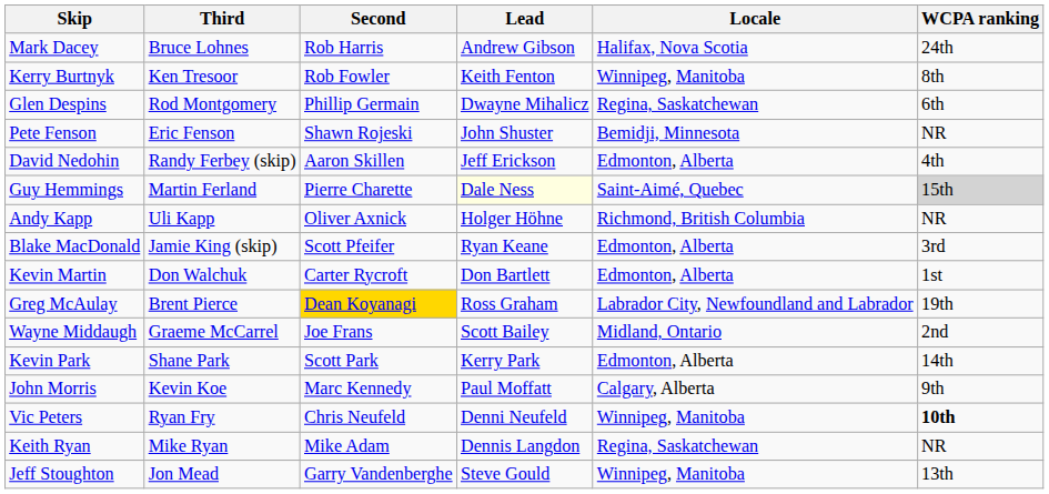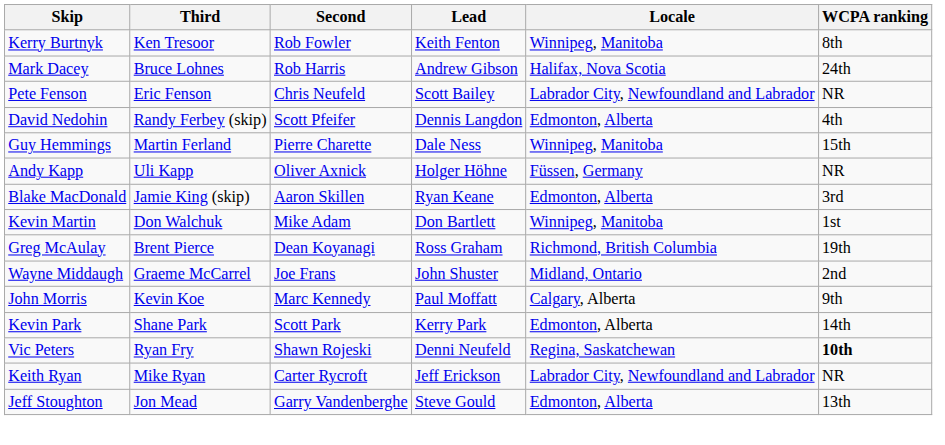rows swapped: Kerry Burtnyk <-> Mark Dacey
- row: Glen Despins | Rod Montgomery | Phillip Germain | Dwayne Mihalicz | Regina, Saskatchewan | 6th
Pete Fenson | Second: Shawn Rojeski -> Chris Neufeld
Pete Fenson | Lead: John Shuster -> Scott Bailey
Pete Fenson | Locale: Bemidji, Minnesota -> Labrador City, Newfoundland and Labrador
David Nedohin | Second: Aaron Skillen -> Scott Pfeifer
David Nedohin | Lead: Jeff Erickson -> Dennis Langdon
Guy Hemmings | Lead: lightyellow background -> no background
Guy Hemmings | Locale: Saint-Aimé, Quebec -> Winnipeg, Manitoba
Guy Hemmings | WCPA ranking: lightgrey background -> no background
Andy Kapp | Locale: Richmond, British Columbia -> Füssen, Germany
Blake MacDonald | Second: Scott Pfeifer -> Aaron Skillen
Kevin Martin | Second: Carter Rycroft -> Mike Adam
Kevin Martin | Locale: Edmonton, Alberta -> Winnipeg, Manitoba
Greg McAulay | Second: gold background -> no background
Greg McAulay | Locale: Labrador City, Newfoundland and Labrador -> Richmond, British Columbia
Wayne Middaugh | Lead: Scott Bailey -> John Shuster
rows swapped: John Morris <-> Kevin Park
Vic Peters | Second: Chris Neufeld -> Shawn Rojeski
Vic Peters | Locale: Winnipeg, Manitoba -> Regina, Saskatchewan
Keith Ryan | Second: Mike Adam -> Carter Rycroft
Keith Ryan | Lead: Dennis Langdon -> Jeff Erickson
Keith Ryan | Locale: Regina, Saskatchewan -> Labrador City, Newfoundland and Labrador
Jeff Stoughton | Locale: Winnipeg, Manitoba -> Edmonton, Alberta
